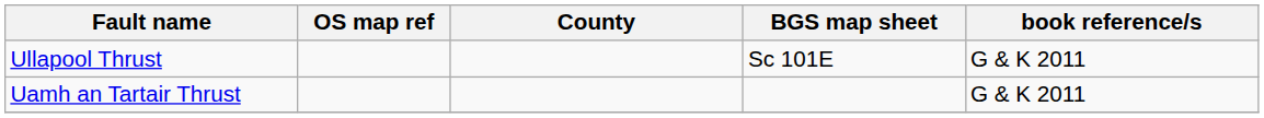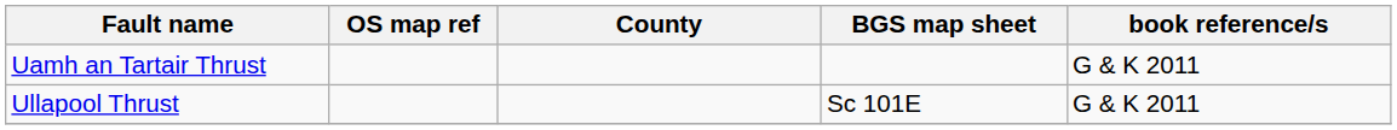rows swapped: Uamh an Tartair Thrust <-> Ullapool Thrust
